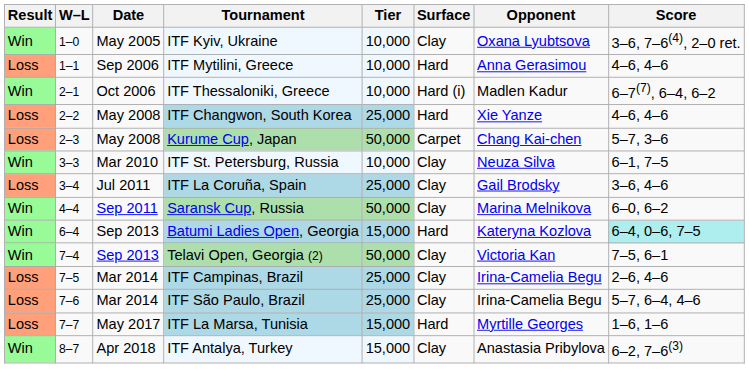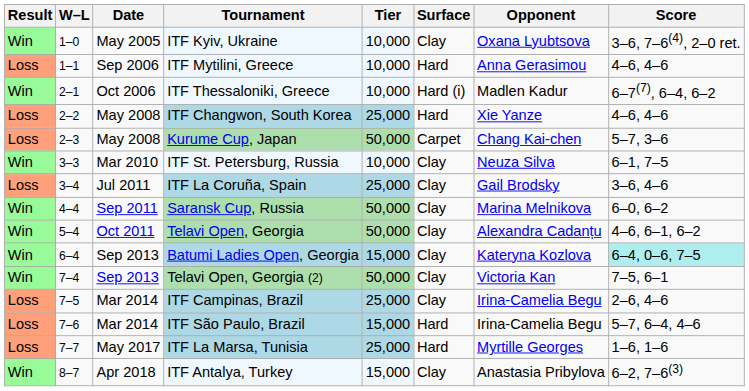+ row: Win | 5–4 | Oct 2011 | Telavi Open, Georgia | 50,000 | Clay | Alexandra Cadanțu | 4–6, 6–1, 6–2
Batumi Ladies Open, Georgia | Surface: Hard -> Clay
ITF São Paulo, Brazil | Tier: 25,000 -> 15,000
ITF São Paulo, Brazil | Surface: Clay -> Hard
ITF La Marsa, Tunisia | Tier: 15,000 -> 25,000
